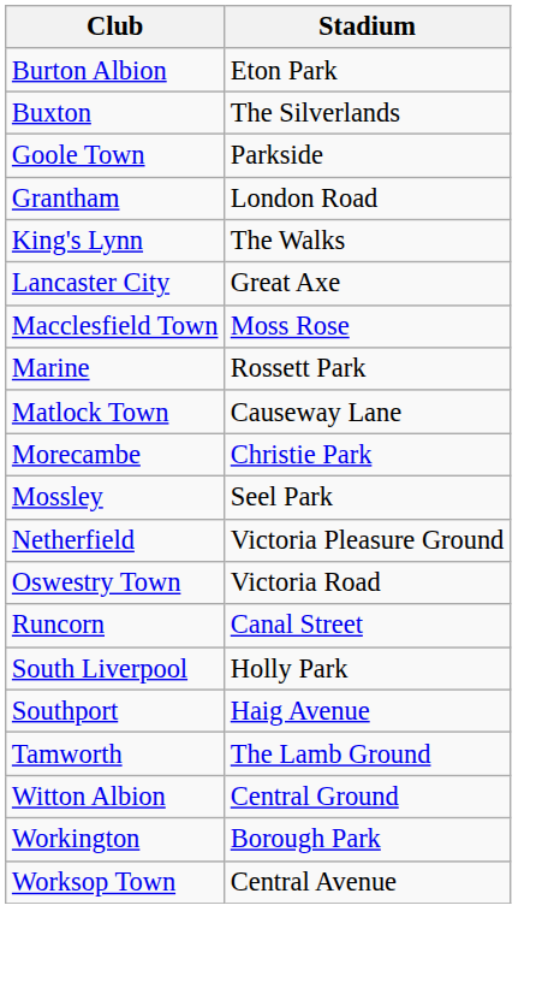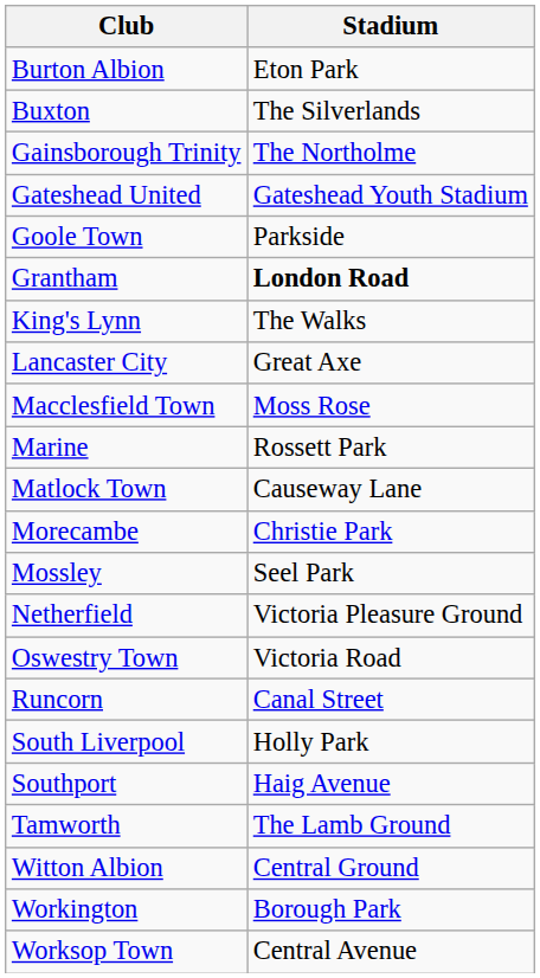+ row: Gainsborough Trinity | The Northolme
+ row: Gateshead United | Gateshead Youth Stadium
Grantham | Stadium: normal -> bold
